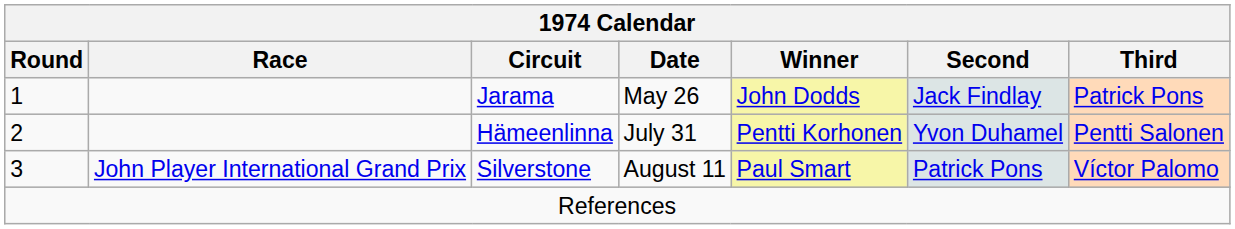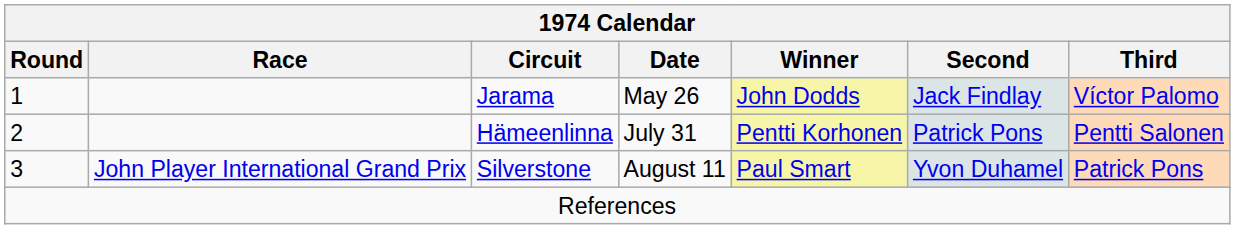Jarama | Third: Patrick Pons -> Víctor Palomo
Hämeenlinna | Second: Yvon Duhamel -> Patrick Pons
Silverstone | Second: Patrick Pons -> Yvon Duhamel
Silverstone | Third: Víctor Palomo -> Patrick Pons
